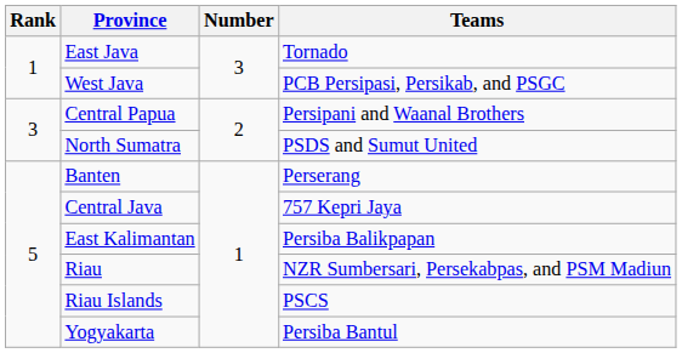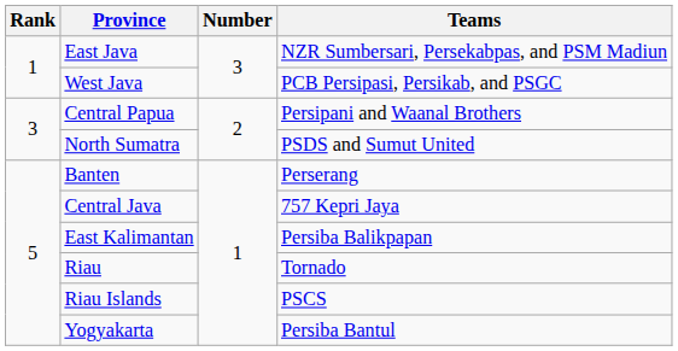East Java | Teams: Tornado -> NZR Sumbersari, Persekabpas, and PSM Madiun
Riau | Teams: NZR Sumbersari, Persekabpas, and PSM Madiun -> Tornado
